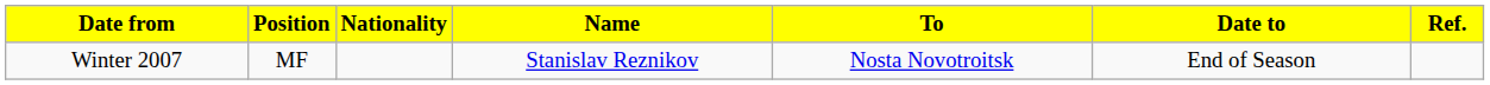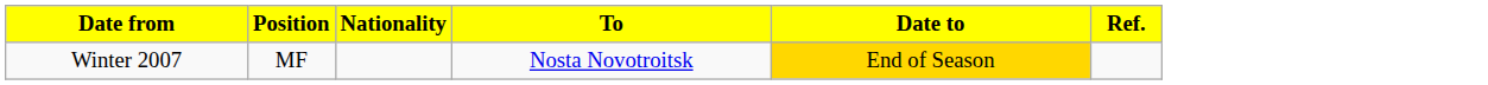- column: Name | Stanislav Reznikov
Winter 2007 | Date to: no background -> gold background
